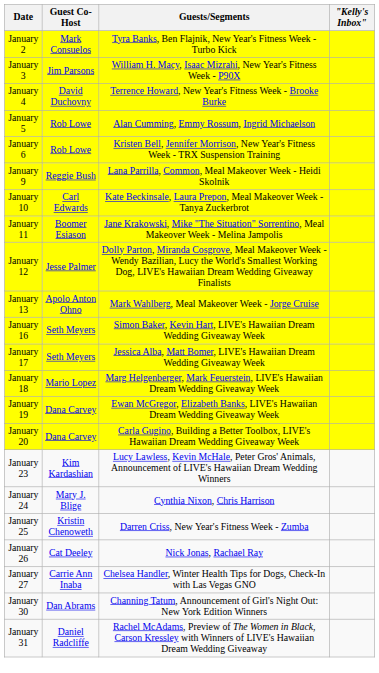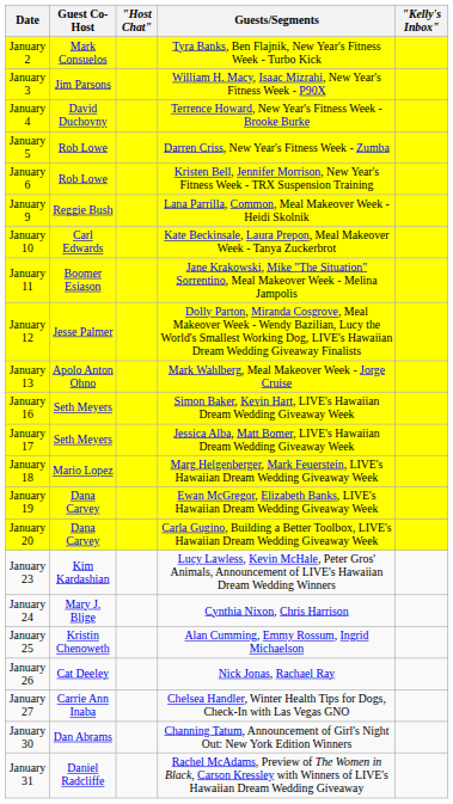+ column: "Host Chat"
January 5 | Guests/Segments: Alan Cumming, Emmy Rossum, Ingrid Michaelson -> Darren Criss, New Year's Fitness Week - Zumba
January 25 | Guests/Segments: Darren Criss, New Year's Fitness Week - Zumba -> Alan Cumming, Emmy Rossum, Ingrid Michaelson
